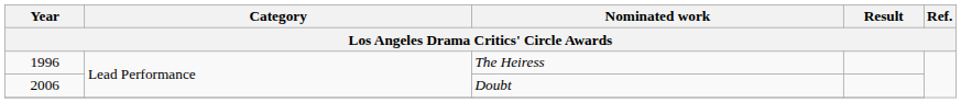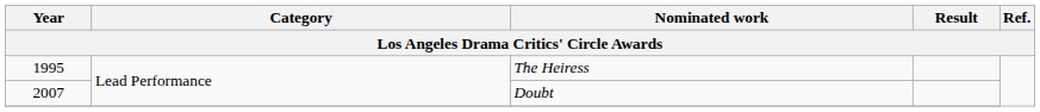The Heiress | Year: 1996 -> 1995
Doubt | Year: 2006 -> 2007
